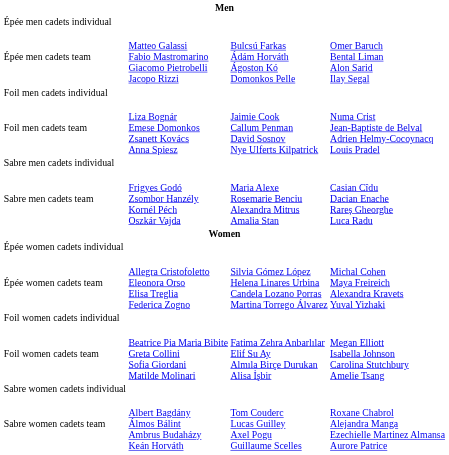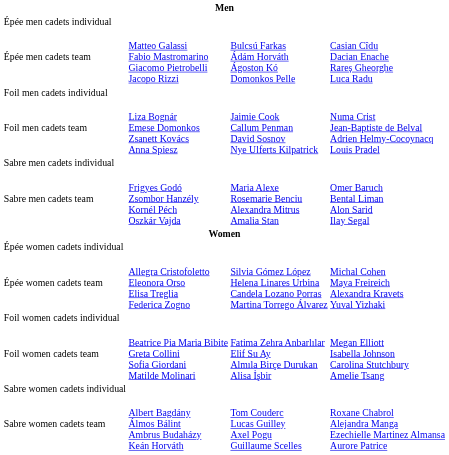Épée men cadets team | column 4: Omer Baruch Bental Liman Alon Sarid Ilay Segal -> Casian Cîdu Dacian Enache Rareș Gheorghe Luca Radu
Sabre men cadets team | column 4: Casian Cîdu Dacian Enache Rareș Gheorghe Luca Radu -> Omer Baruch Bental Liman Alon Sarid Ilay Segal
